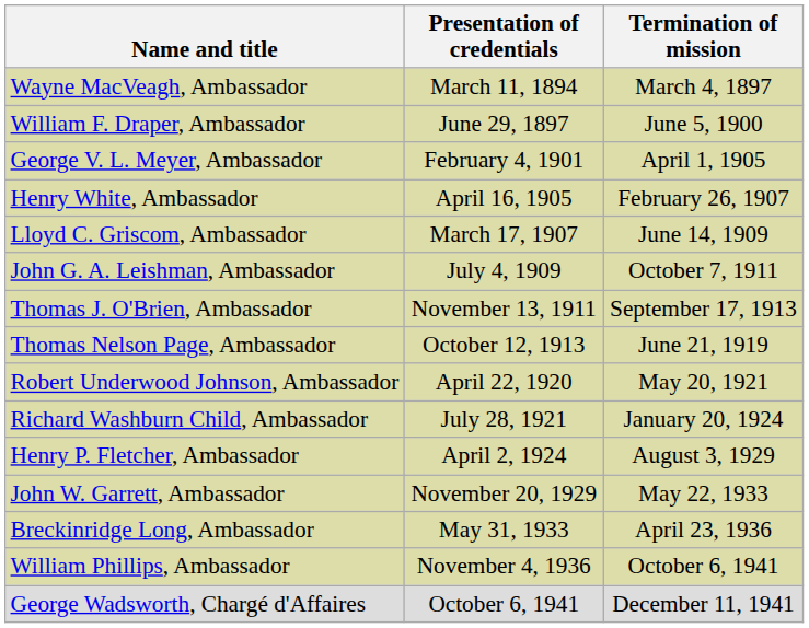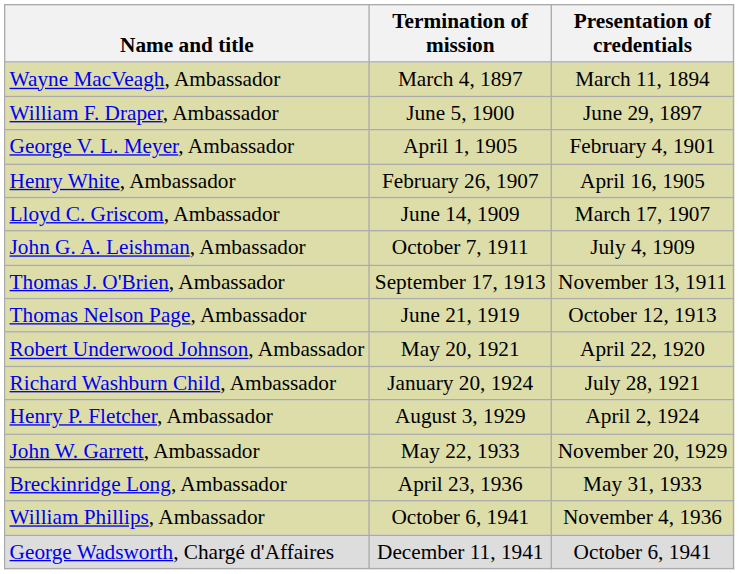columns swapped: Presentation of credentials <-> Termination of mission
